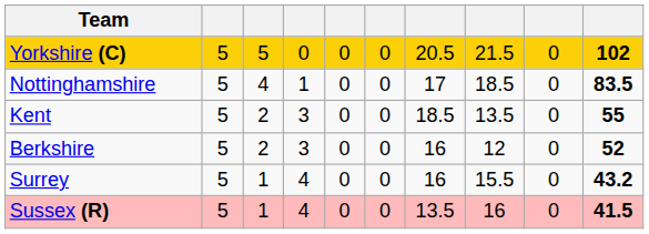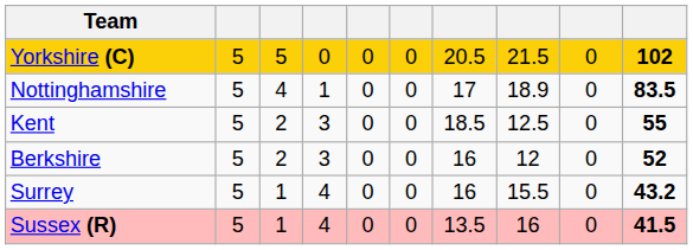Nottinghamshire | column 8: 18.5 -> 18.9
Kent | column 8: 13.5 -> 12.5
